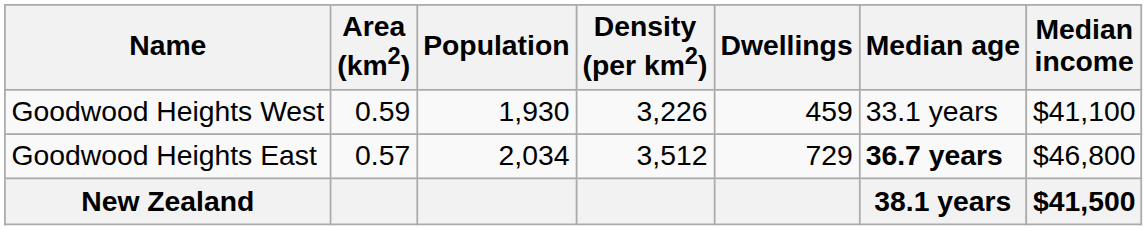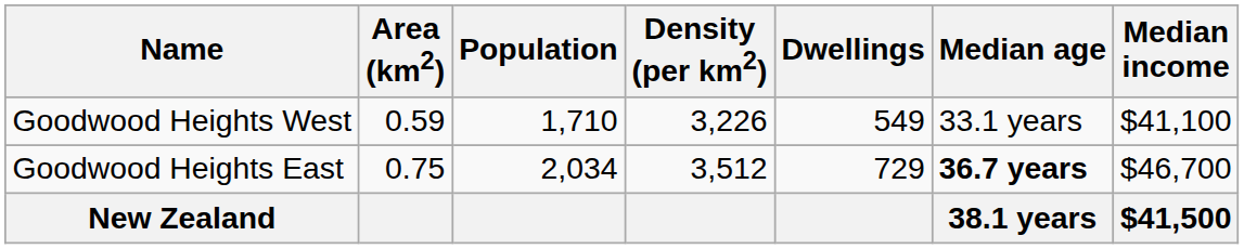Goodwood Heights West | Population: 1,930 -> 1,710
Goodwood Heights West | Dwellings: 459 -> 549
Goodwood Heights East | Area (km2): 0.57 -> 0.75
Goodwood Heights East | Median income: $46,800 -> $46,700
